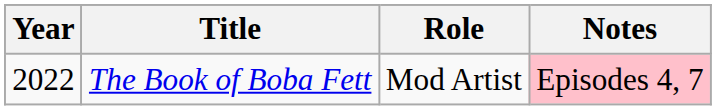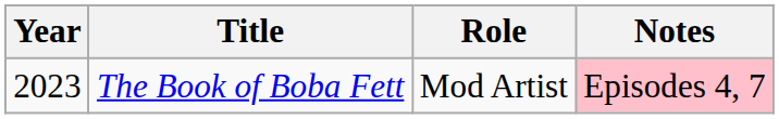The Book of Boba Fett | Year: 2022 -> 2023
